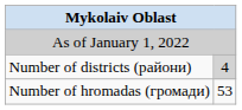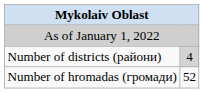Number of hromadas (громади) | column 2: 53 -> 52
